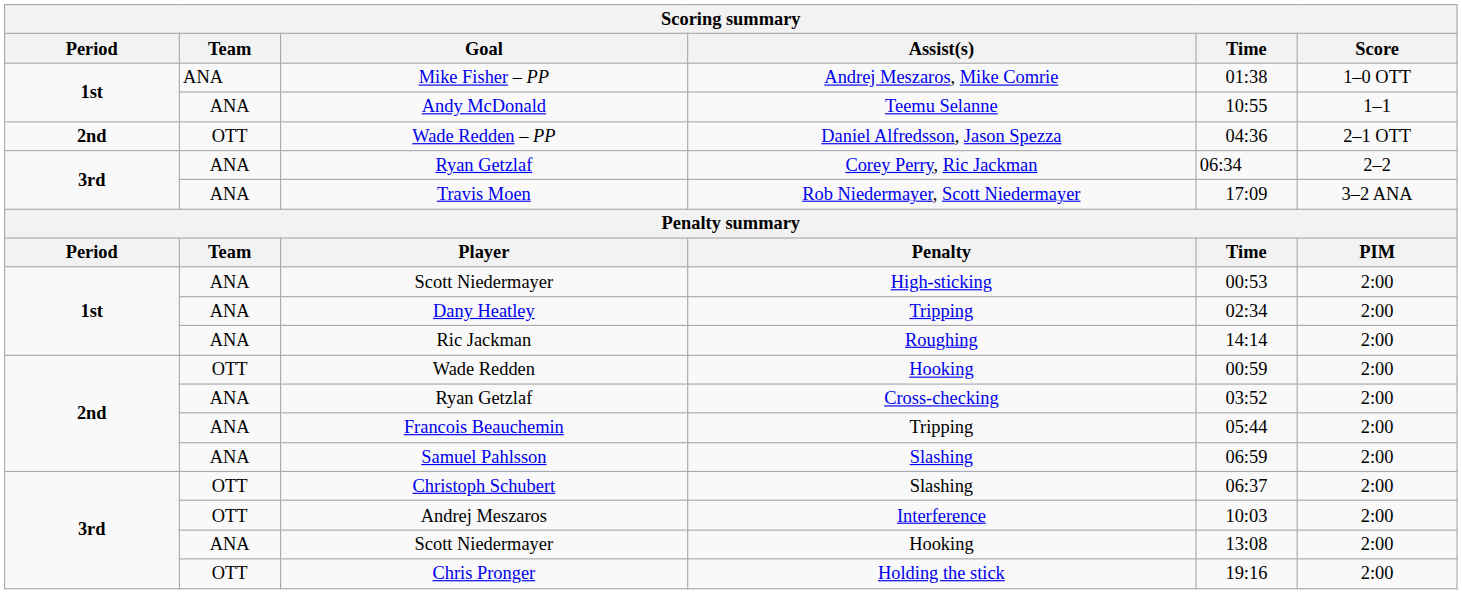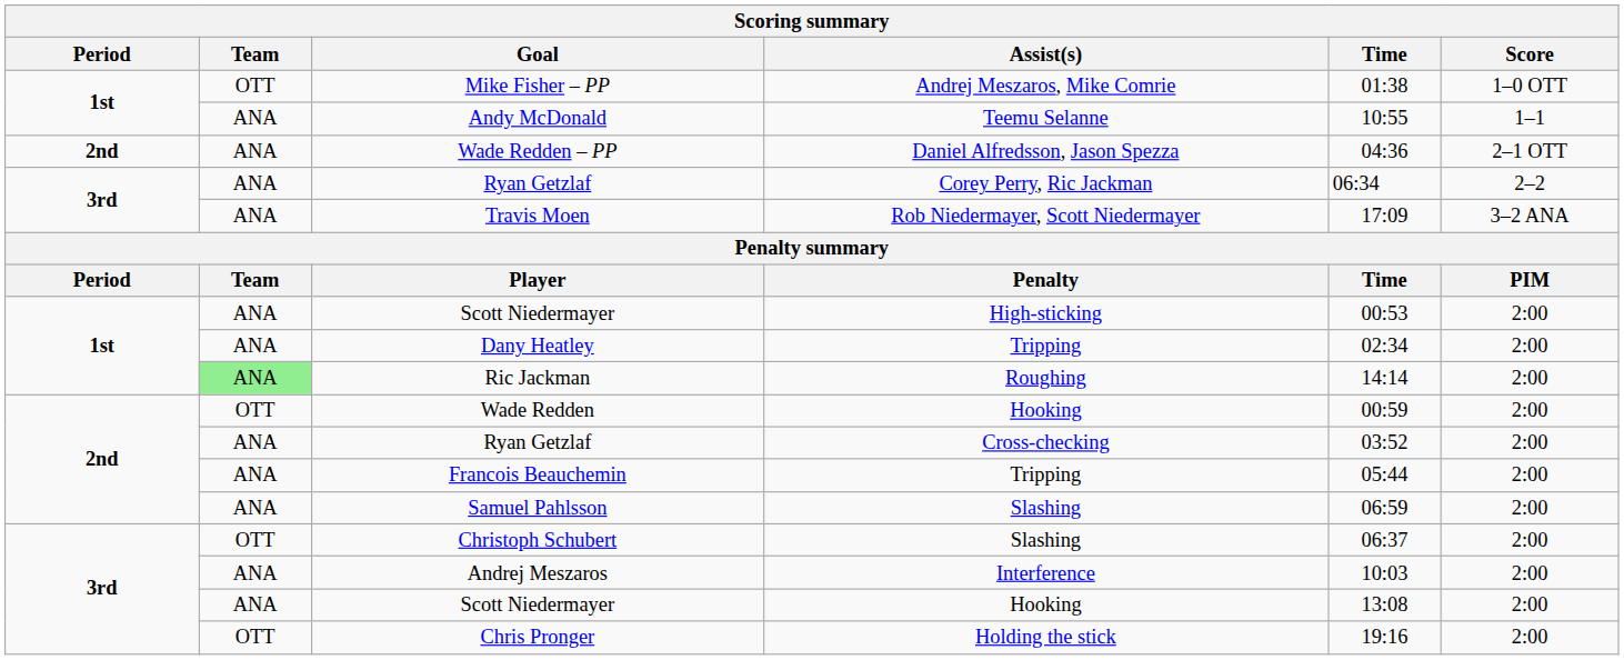Mike Fisher – PP | Team: ANA -> OTT
Wade Redden – PP | Team: OTT -> ANA
Ric Jackman | Team: no background -> lightgreen background
Andrej Meszaros | Team: OTT -> ANA
